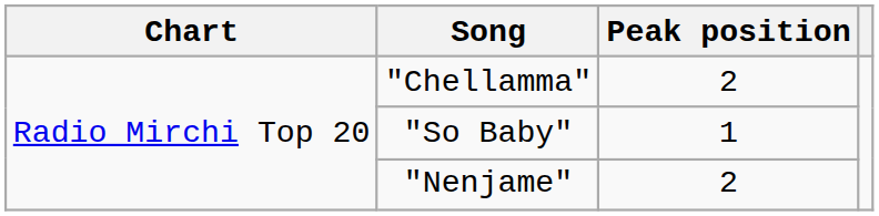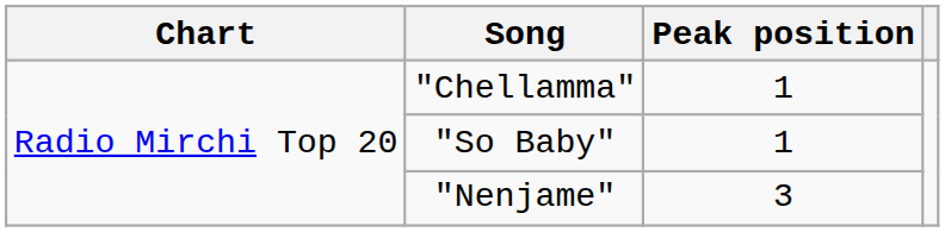"Chellamma" | Peak position: 2 -> 1
"Nenjame" | Peak position: 2 -> 3
